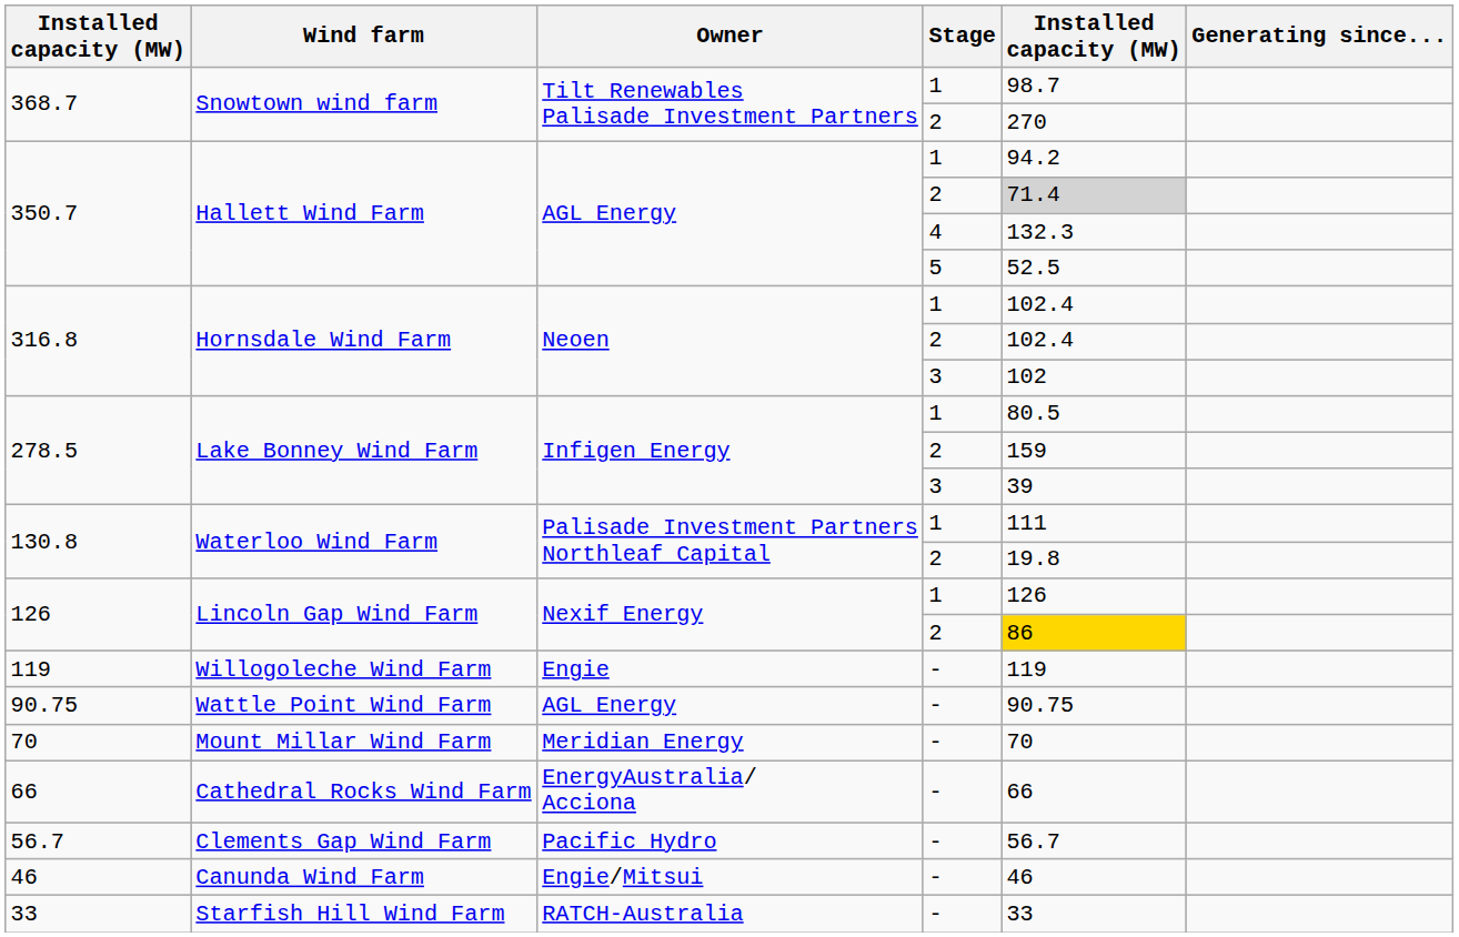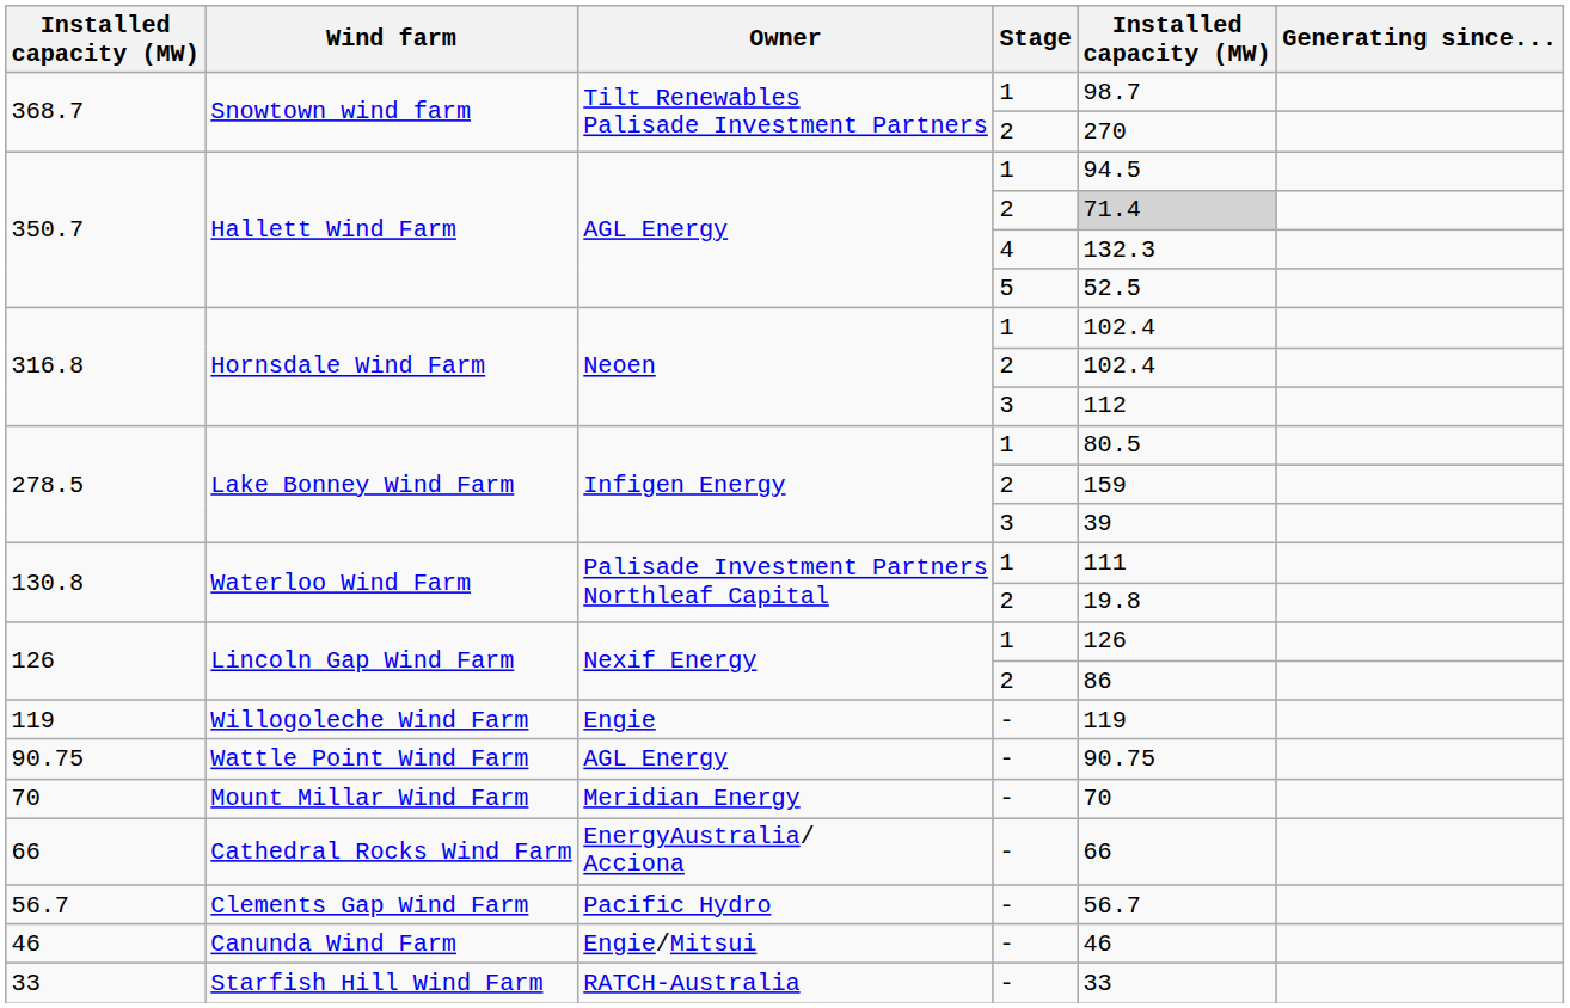350.7 / 1 | column 5: 94.2 -> 94.5
316.8 / 3 | column 5: 102 -> 112
126 / 2 | column 5: gold background -> no background
